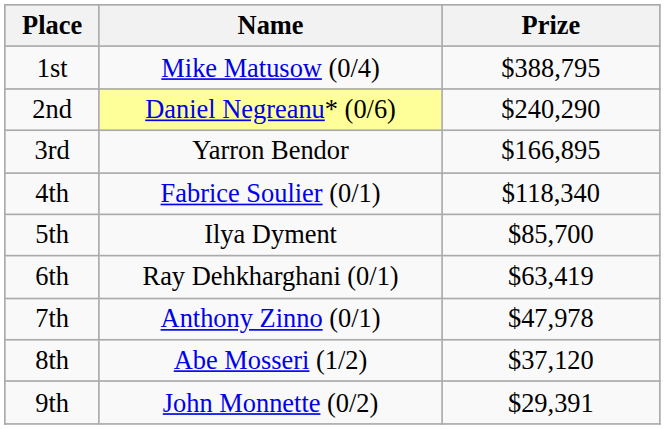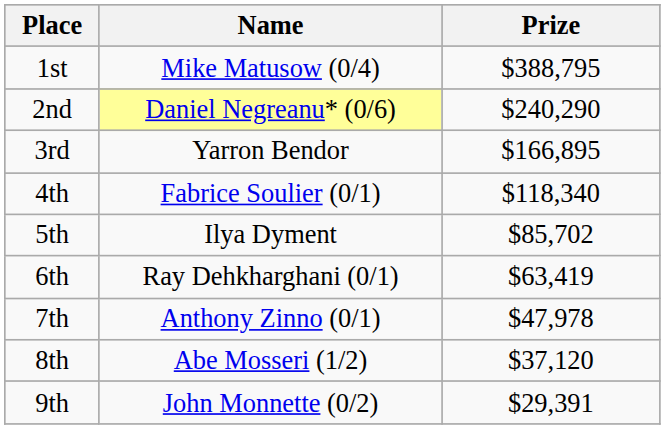5th | Prize: $85,700 -> $85,702
